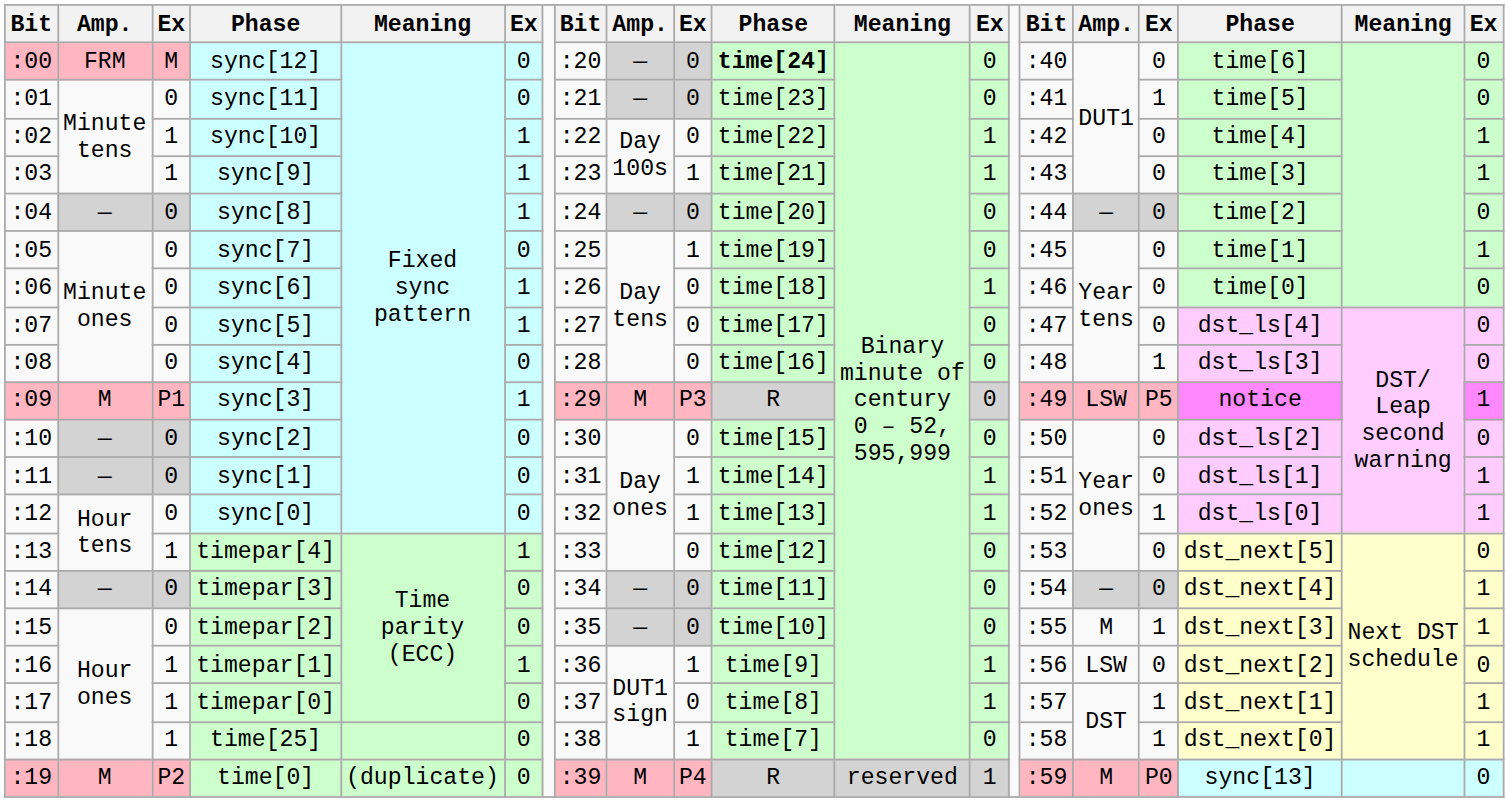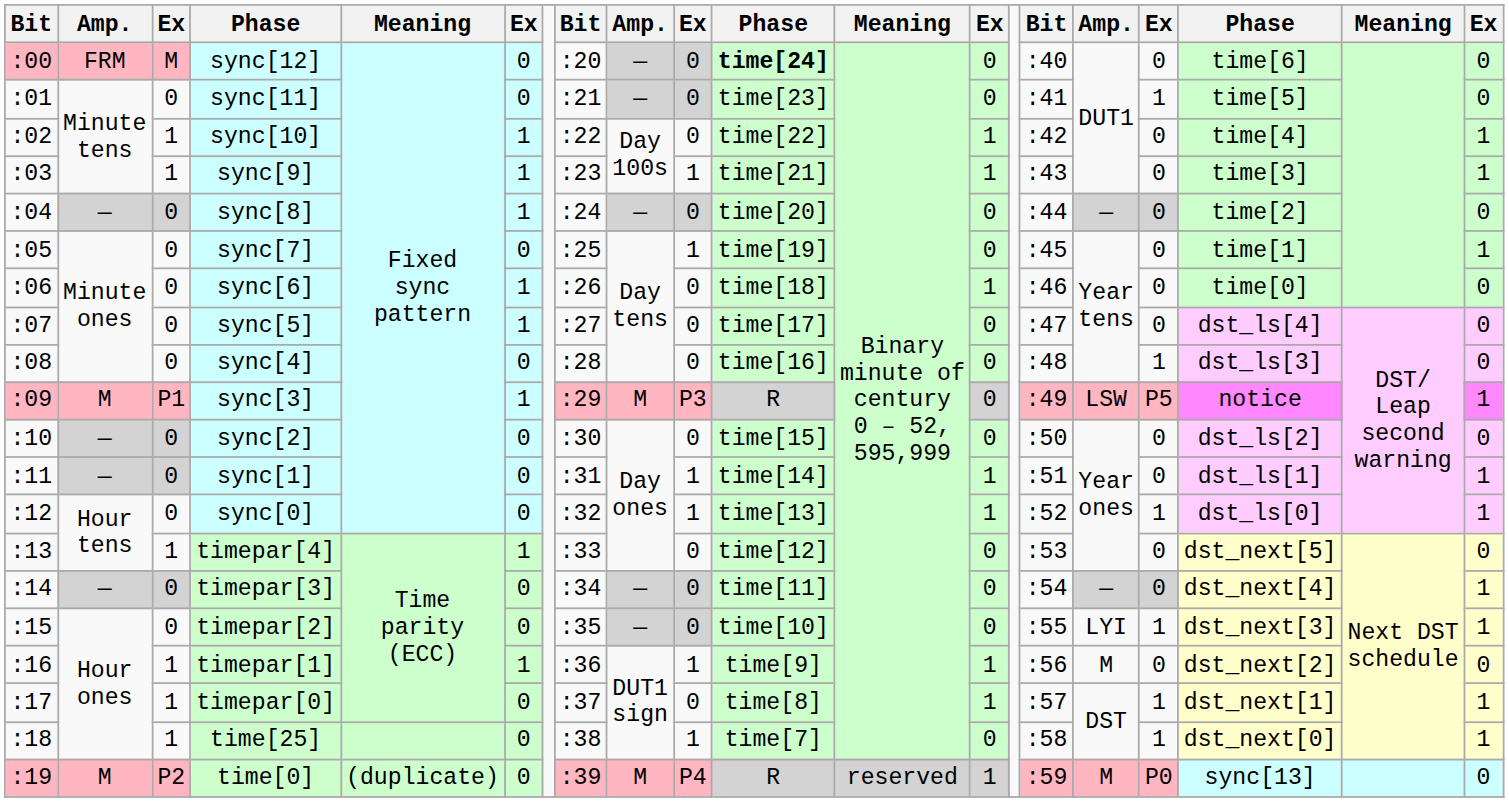timepar[2] | column 16: M -> LYI
timepar[1] | column 16: LSW -> M
